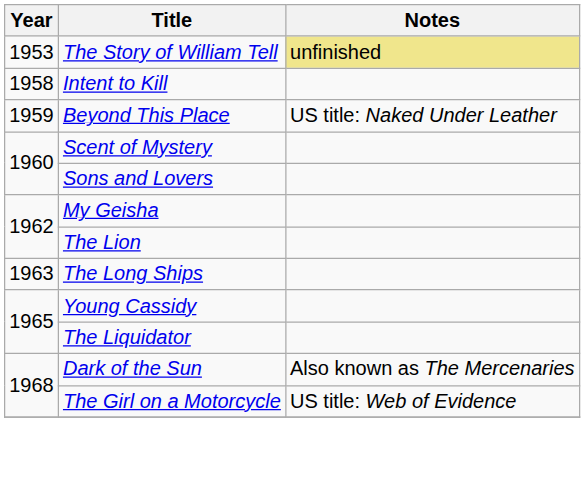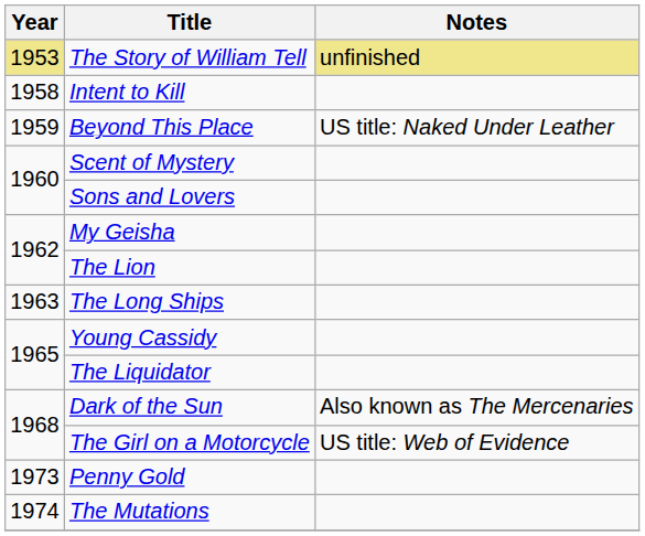The Story of William Tell | Year: no background -> khaki background
+ row: 1973 | Penny Gold
+ row: 1974 | The Mutations
